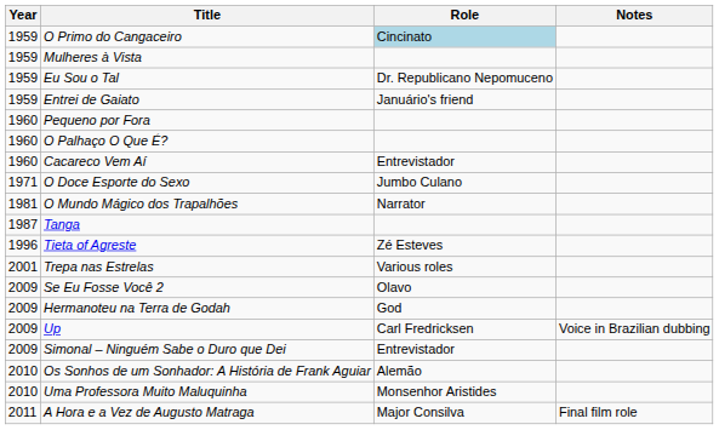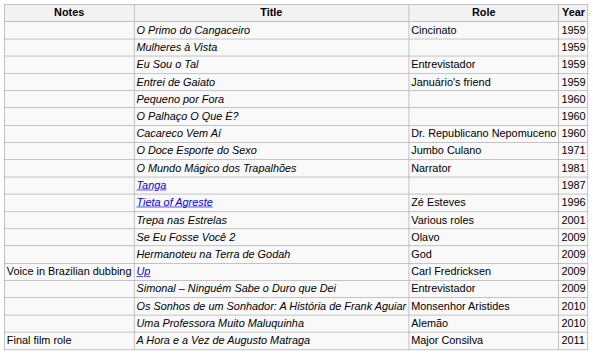columns swapped: Year <-> Notes
O Primo do Cangaceiro | Role: lightblue background -> no background
Eu Sou o Tal | Role: Dr. Republicano Nepomuceno -> Entrevistador
Cacareco Vem Aí | Role: Entrevistador -> Dr. Republicano Nepomuceno
Os Sonhos de um Sonhador: A História de Frank Aguiar | Role: Alemão -> Monsenhor Aristides
Uma Professora Muito Maluquinha | Role: Monsenhor Aristides -> Alemão
